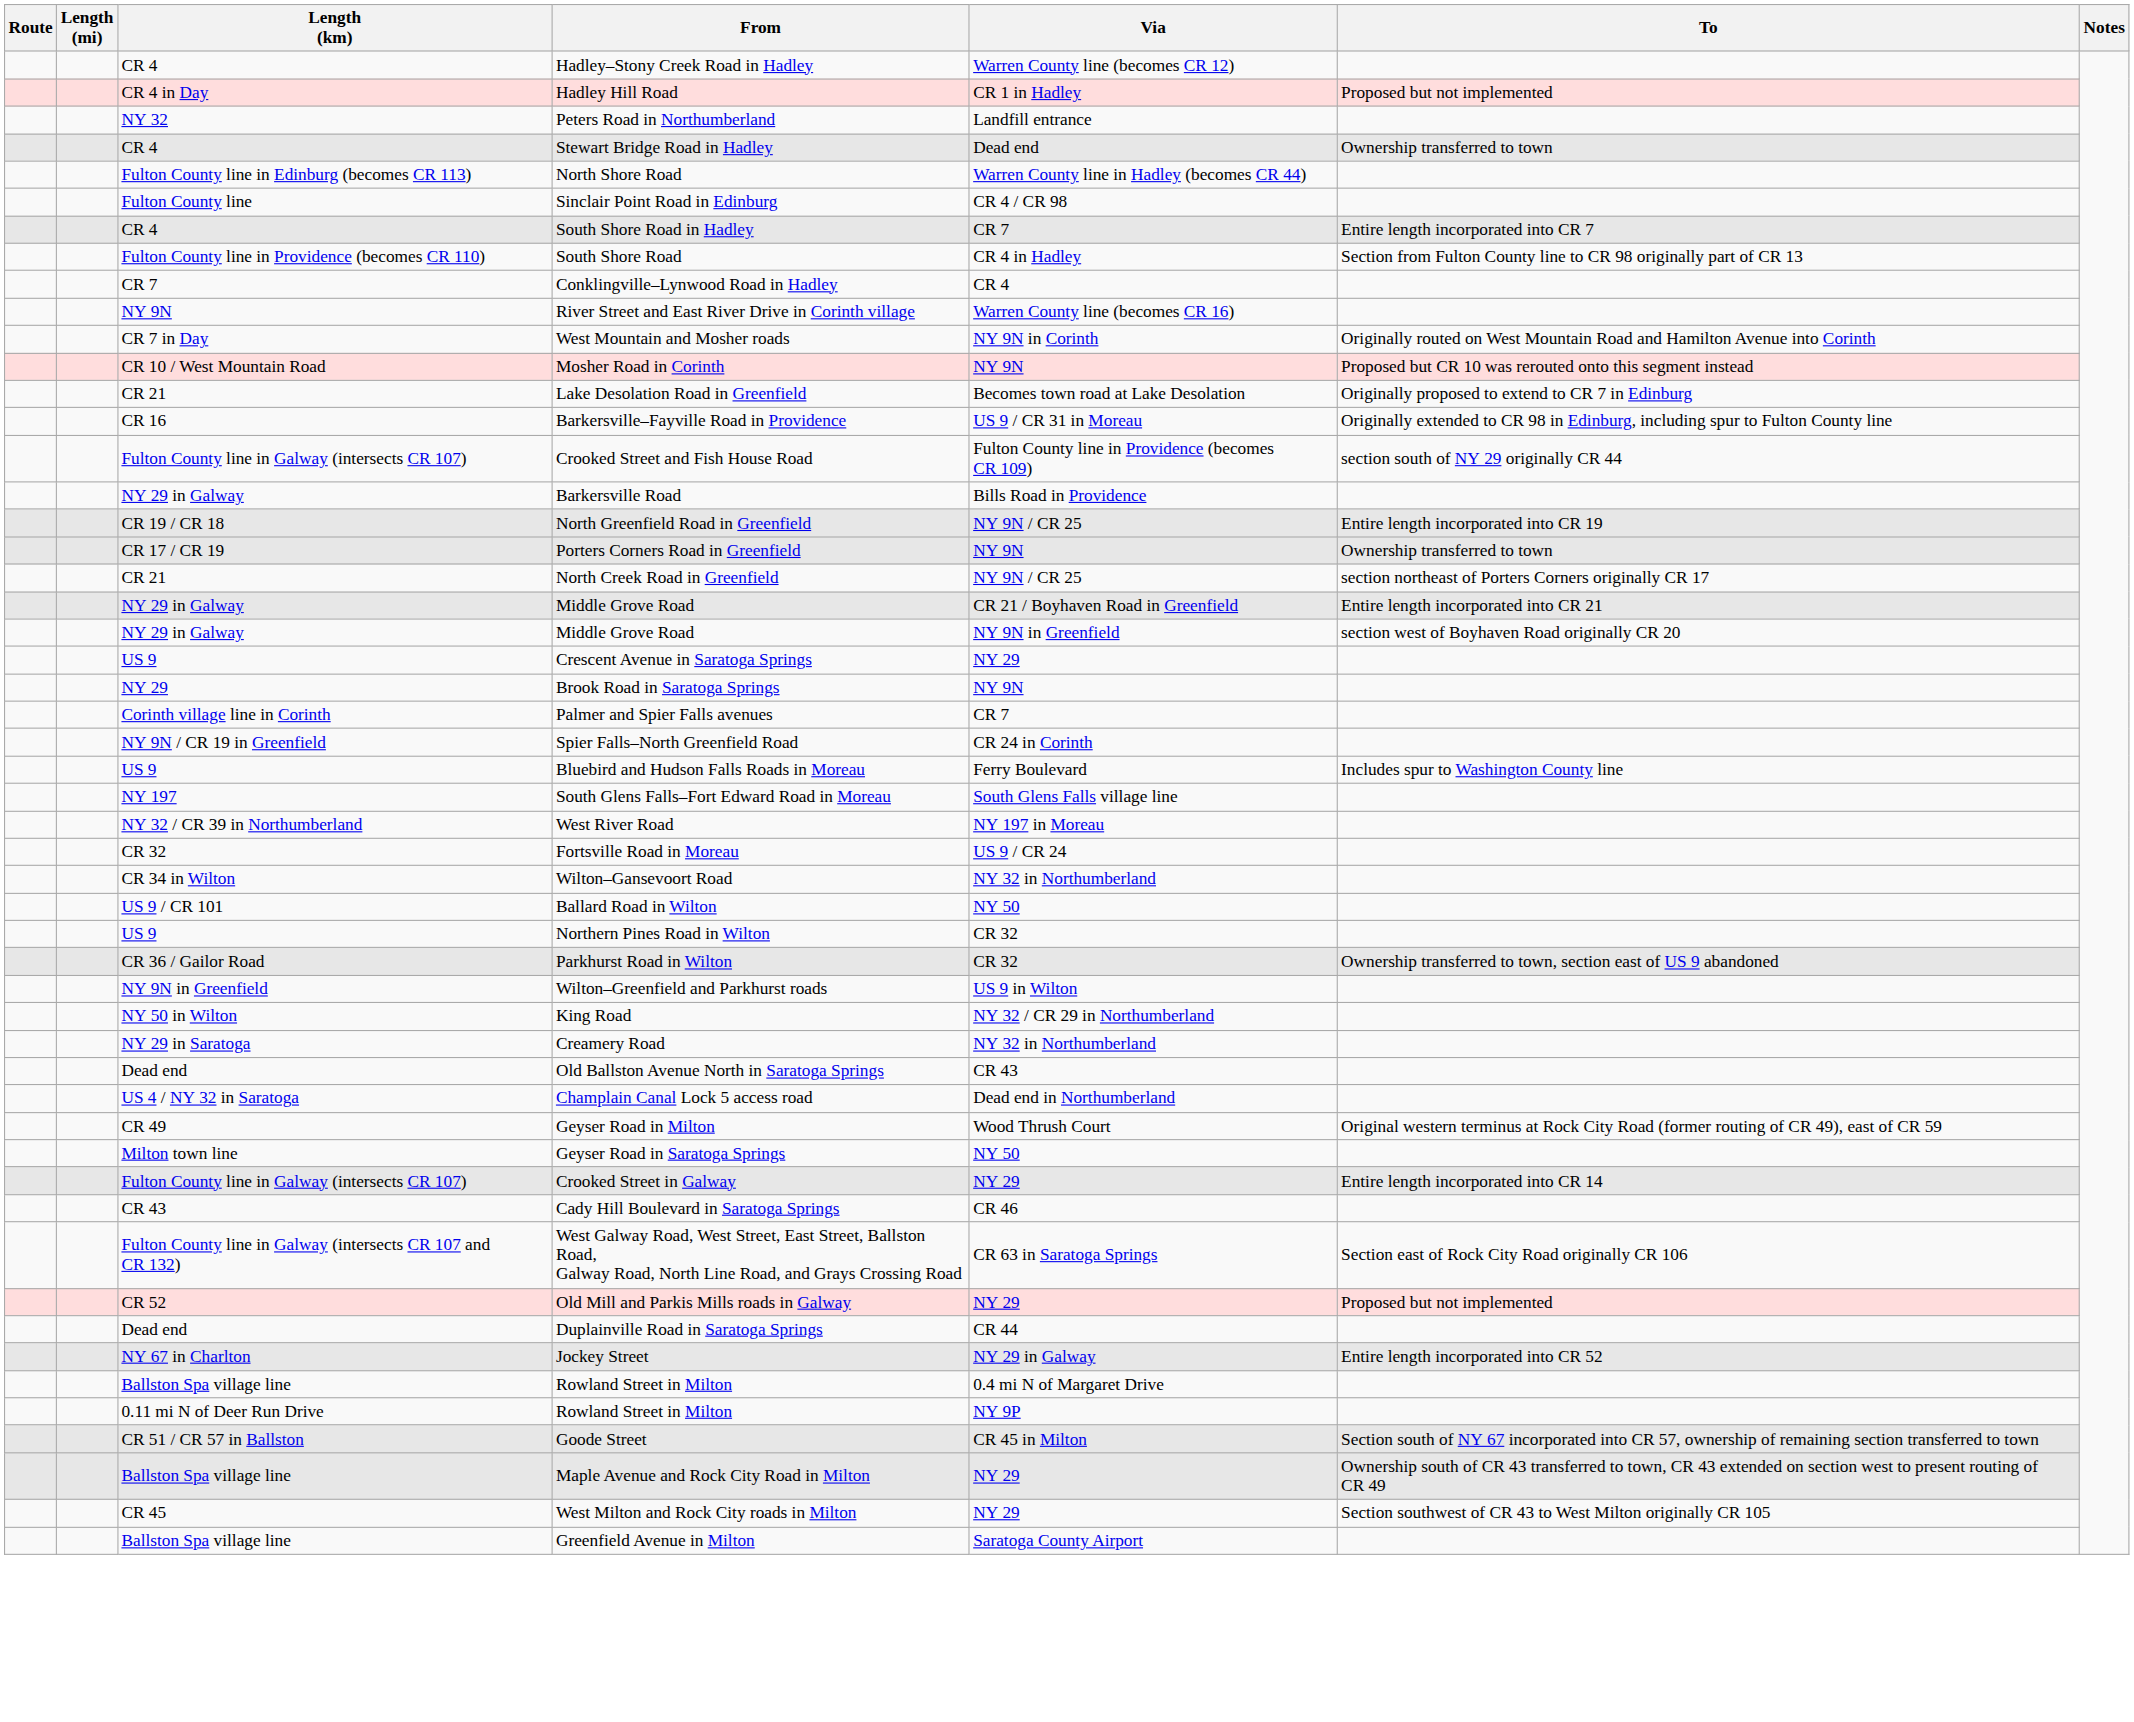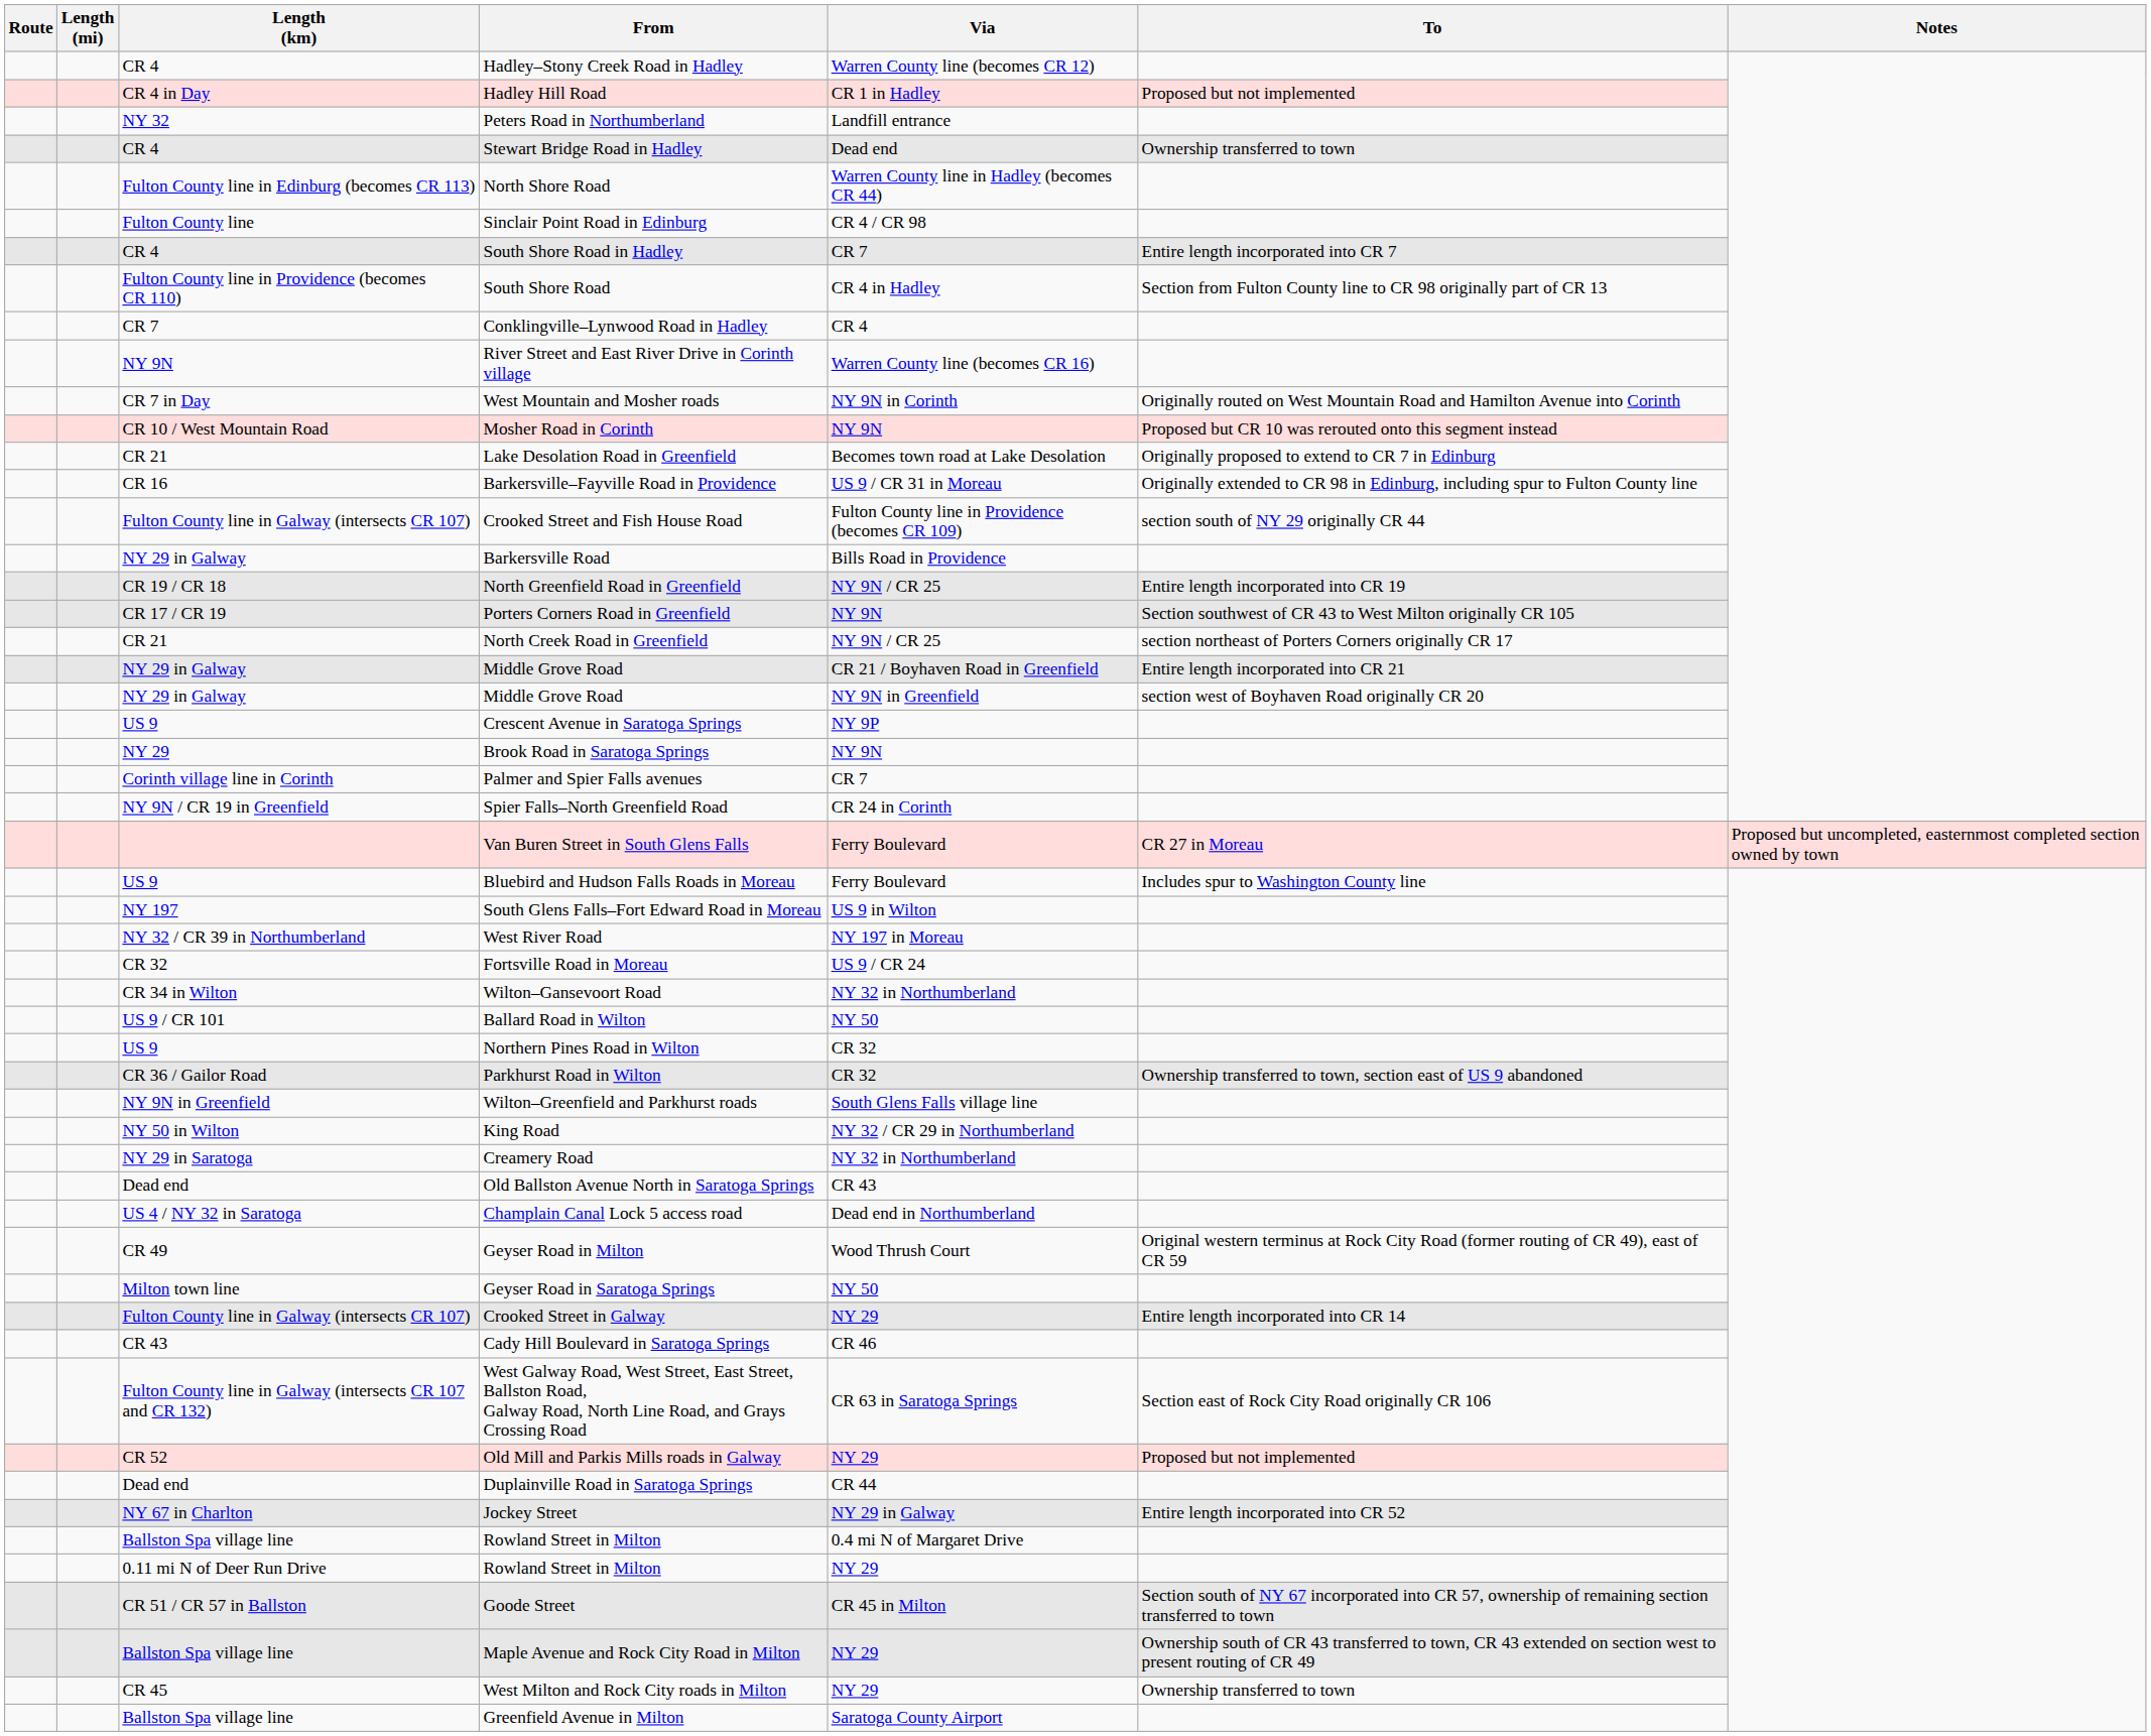Porters Corners Road in Greenfield | To: Ownership transferred to town -> Section southwest of CR 43 to West Milton originally CR 105
Crescent Avenue in Saratoga Springs | Via: NY 29 -> NY 9P
+ row: Van Buren Street in South Glens Falls | Ferry Boulevard | CR 27 in Moreau | Proposed but uncompleted, easternmost completed section owned by town
South Glens Falls–Fort Edward Road in Moreau | Via: South Glens Falls village line -> US 9 in Wilton
Wilton–Greenfield and Parkhurst roads | Via: US 9 in Wilton -> South Glens Falls village line
0.11 mi N of Deer Run Drive / Rowland Street in Milton | Via: NY 9P -> NY 29
West Milton and Rock City roads in Milton | To: Section southwest of CR 43 to West Milton originally CR 105 -> Ownership transferred to town
